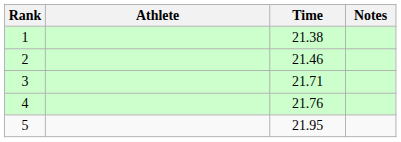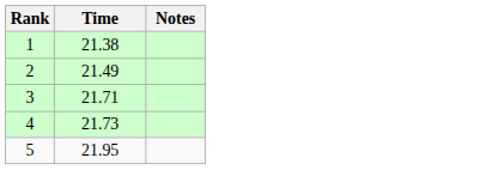- column: Athlete
2 | Time: 21.46 -> 21.49
4 | Time: 21.76 -> 21.73
